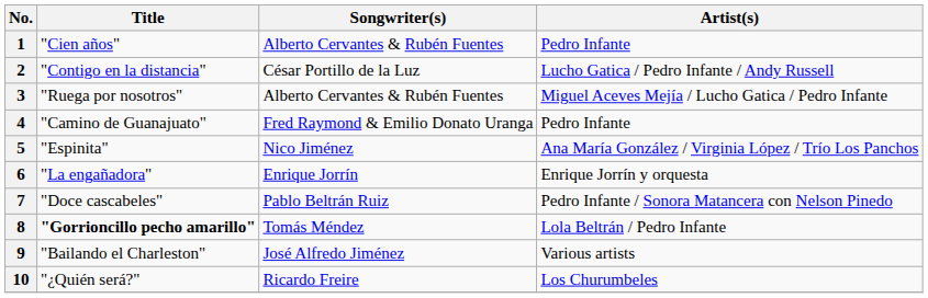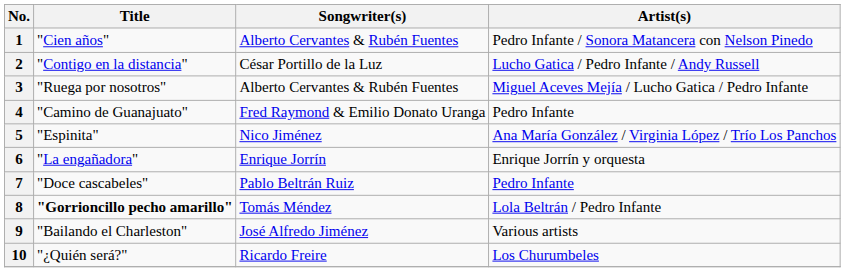1 | Artist(s): Pedro Infante -> Pedro Infante / Sonora Matancera con Nelson Pinedo
7 | Artist(s): Pedro Infante / Sonora Matancera con Nelson Pinedo -> Pedro Infante
